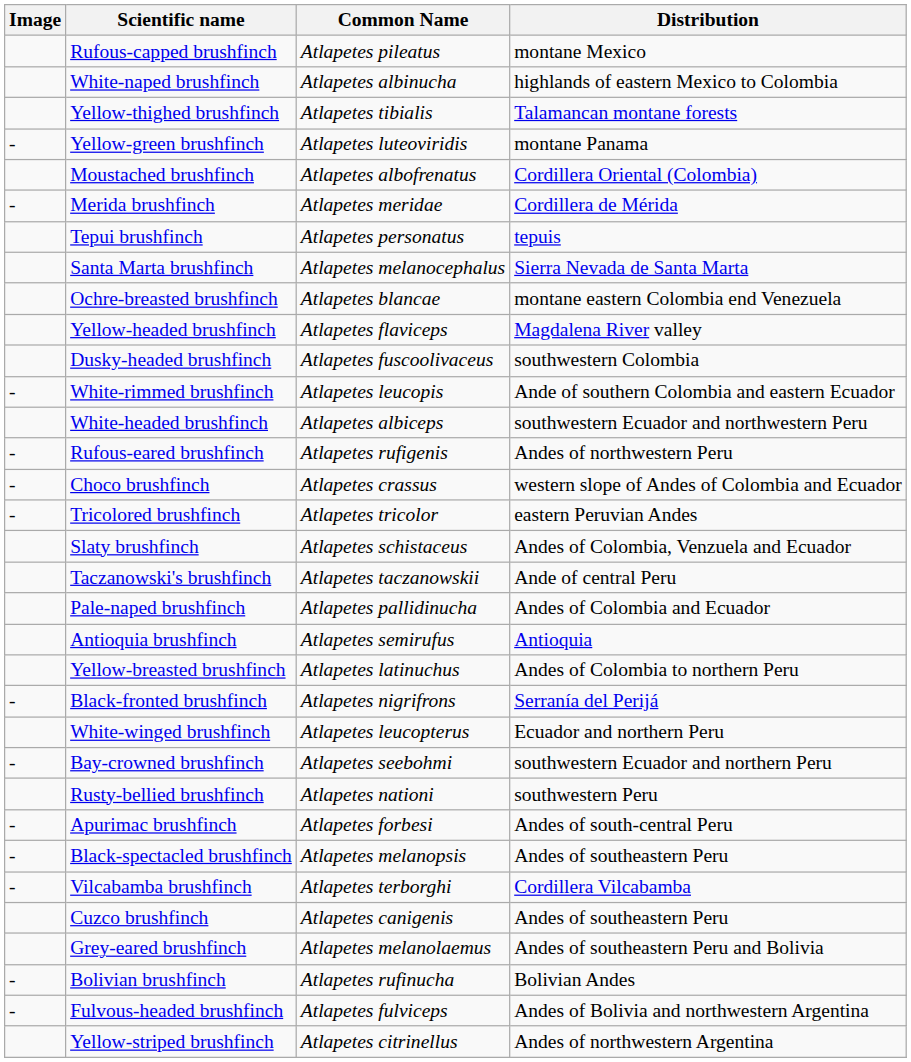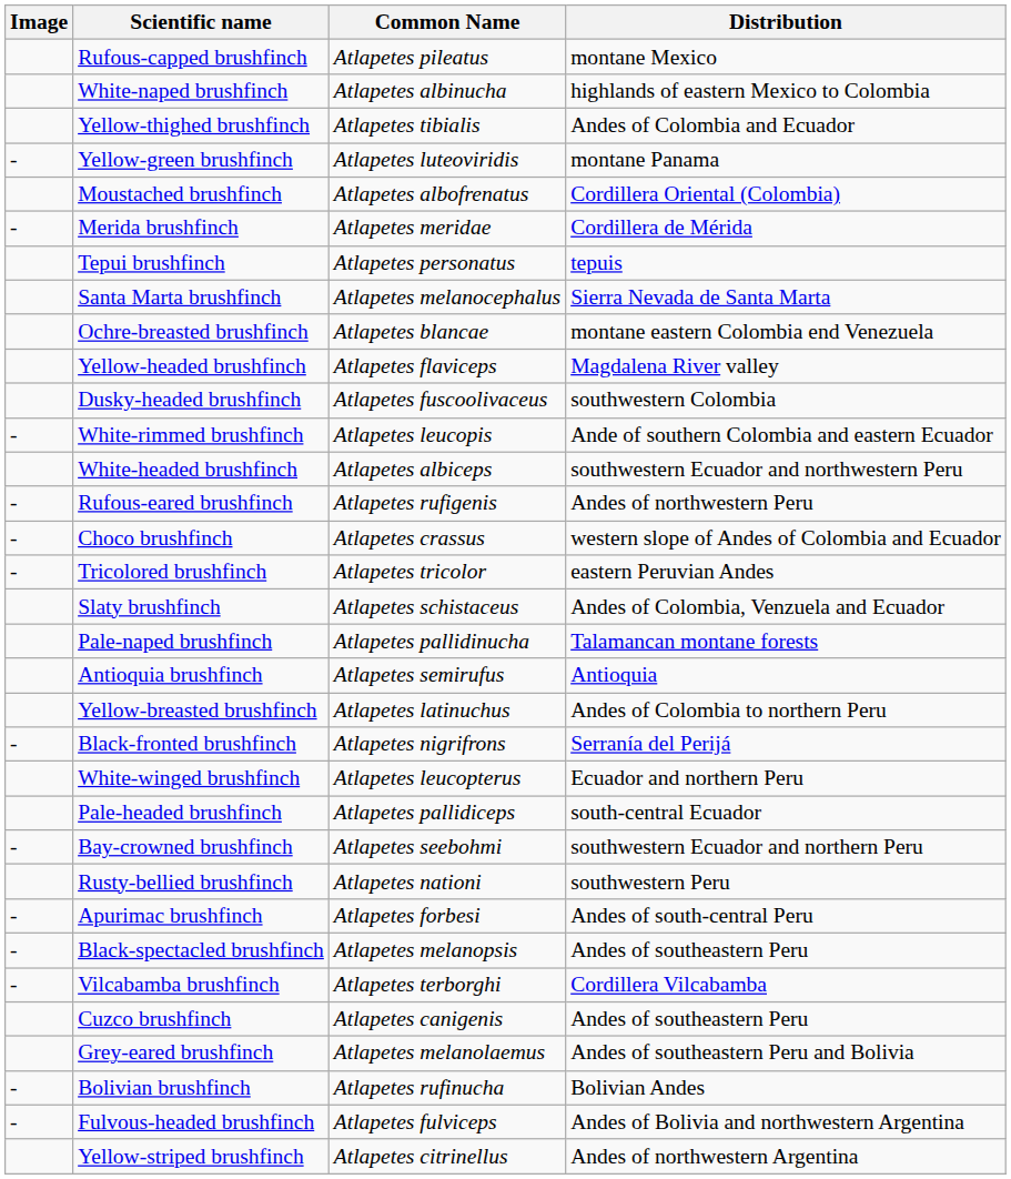Yellow-thighed brushfinch | Distribution: Talamancan montane forests -> Andes of Colombia and Ecuador
- row: Taczanowski's brushfinch | Atlapetes taczanowskii | Ande of central Peru
Pale-naped brushfinch | Distribution: Andes of Colombia and Ecuador -> Talamancan montane forests
+ row: Pale-headed brushfinch | Atlapetes pallidiceps | south-central Ecuador
